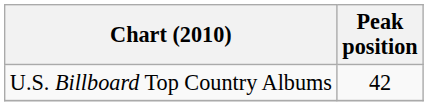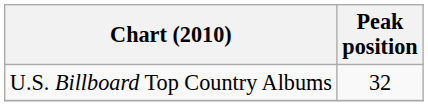U.S. Billboard Top Country Albums | Peak position: 42 -> 32
